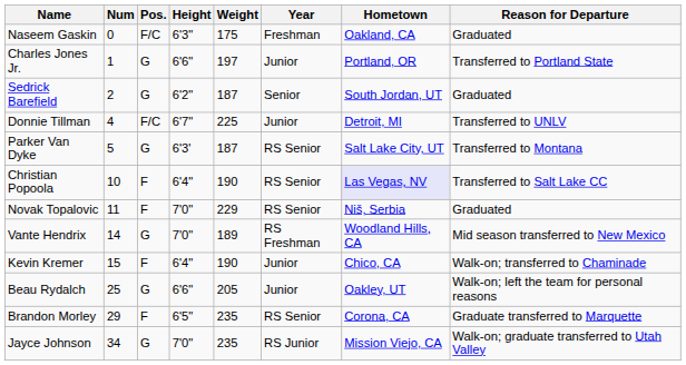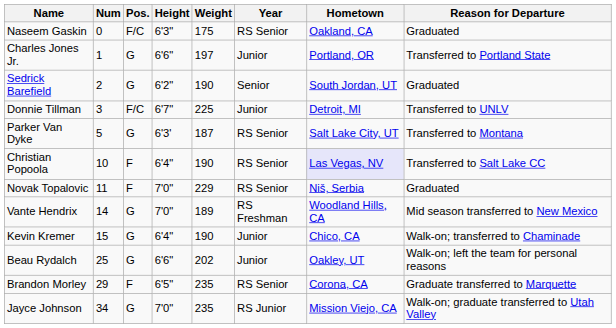Naseem Gaskin | Year: Freshman -> RS Senior
Sedrick Barefield | Weight: 187 -> 190
Donnie Tillman | Num: 4 -> 3
Kevin Kremer | Pos.: F -> G
Beau Rydalch | Weight: 205 -> 202
